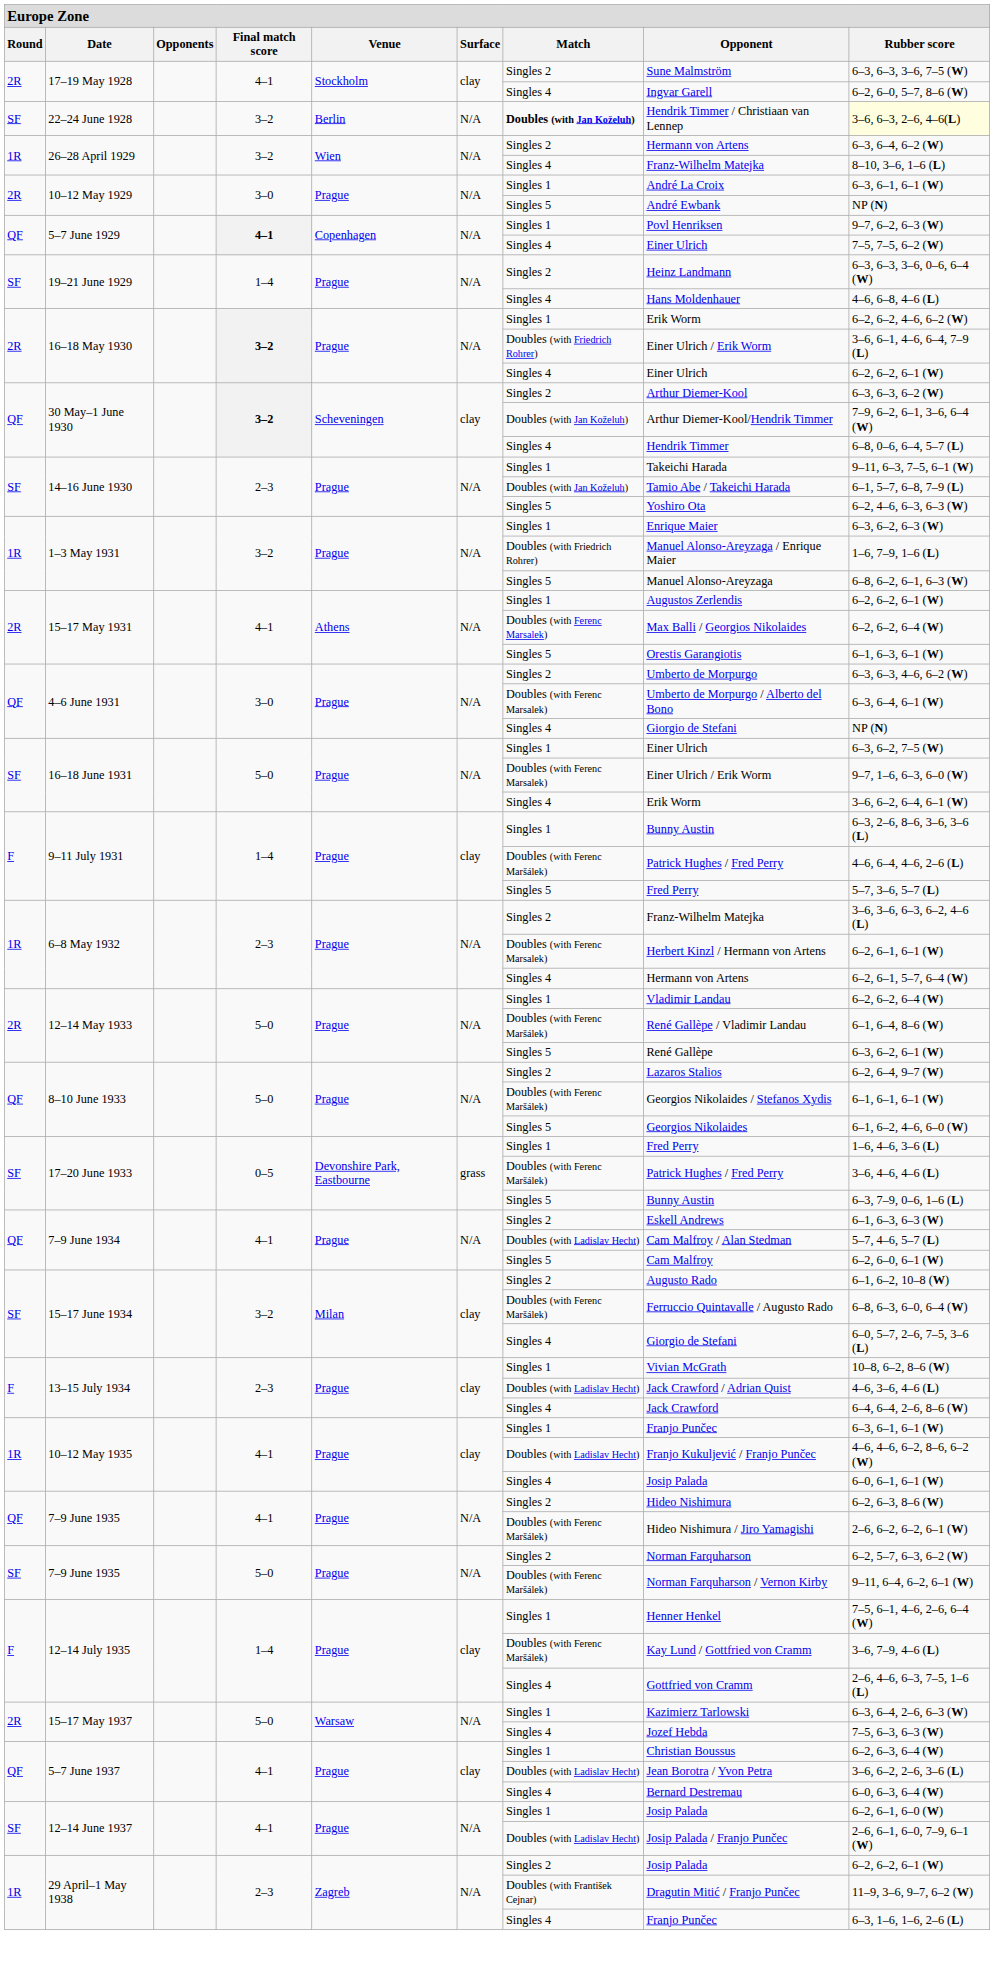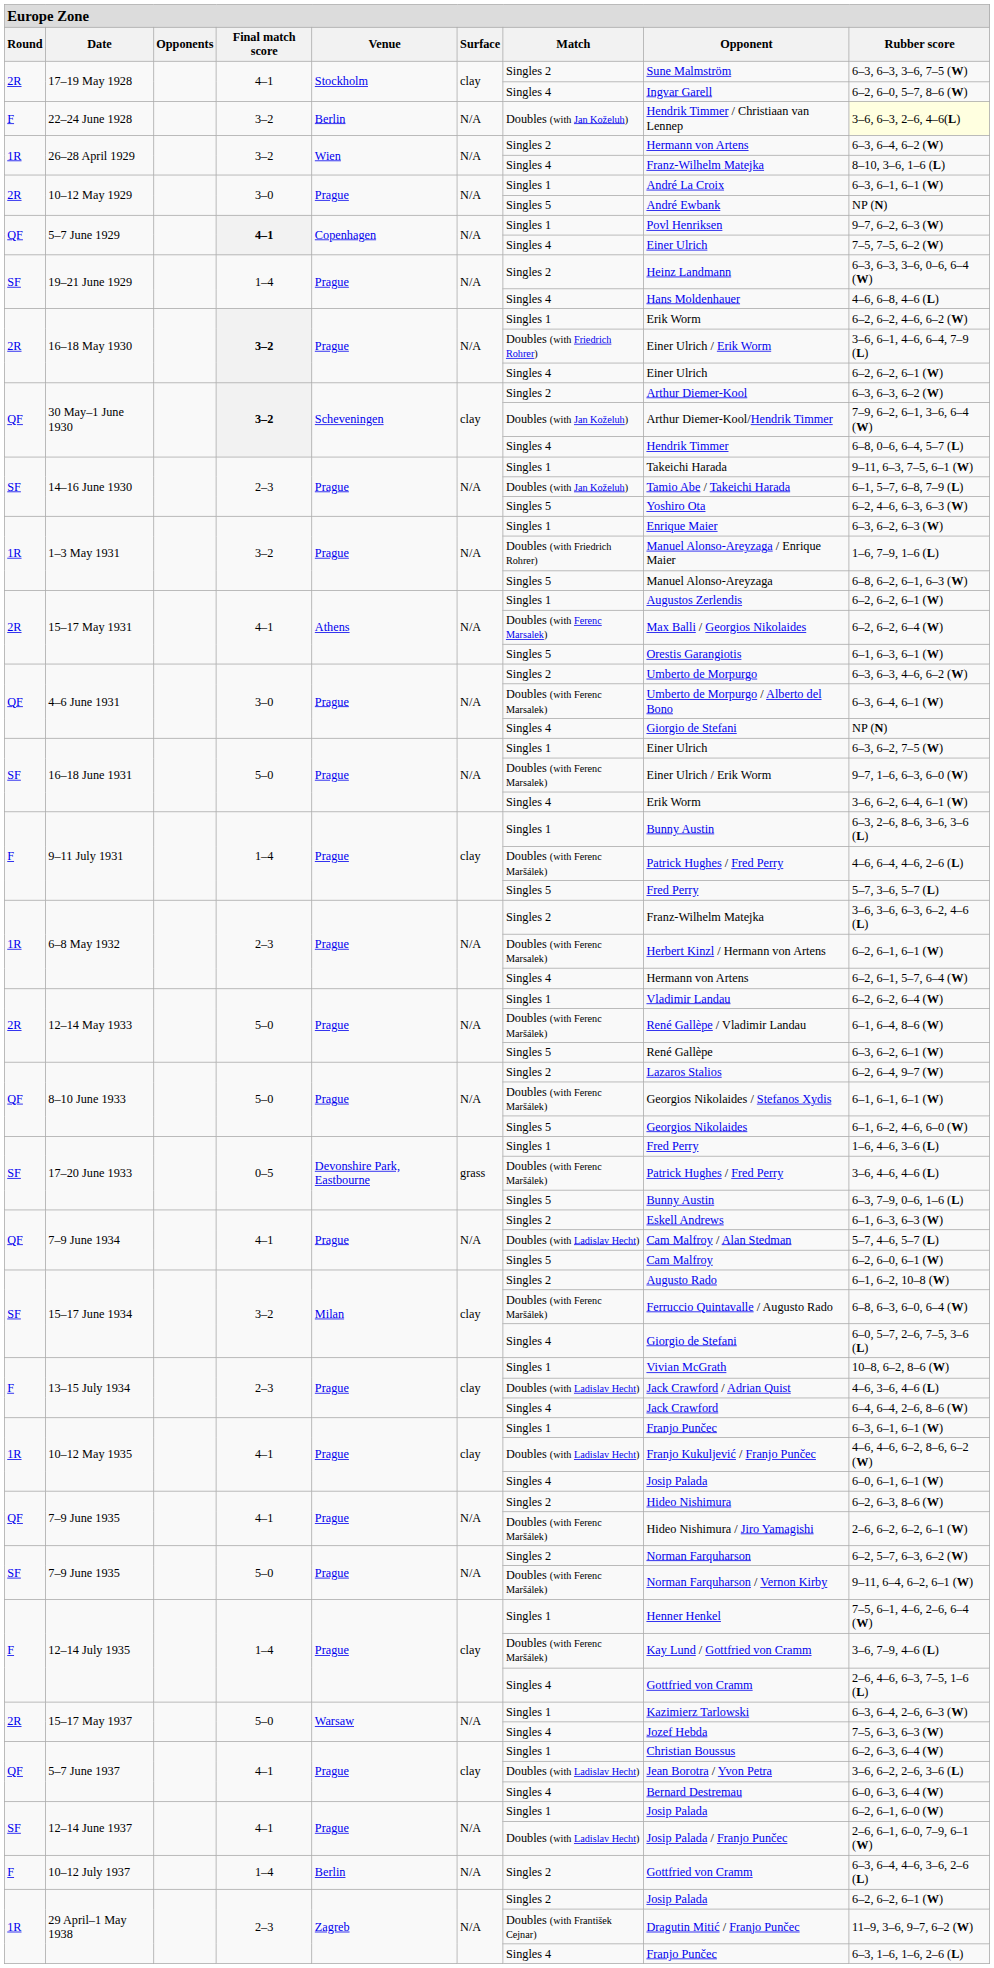22–24 June 1928 | column 1: SF -> F
22–24 June 1928 | column 7: bold -> normal
+ row: F | 10–12 July 1937 | 1–4 | Berlin | N/A | Singles 2 | Gottfried von Cramm | 6–3, 6–4, 4–6, 3–6, 2–6 (L)
